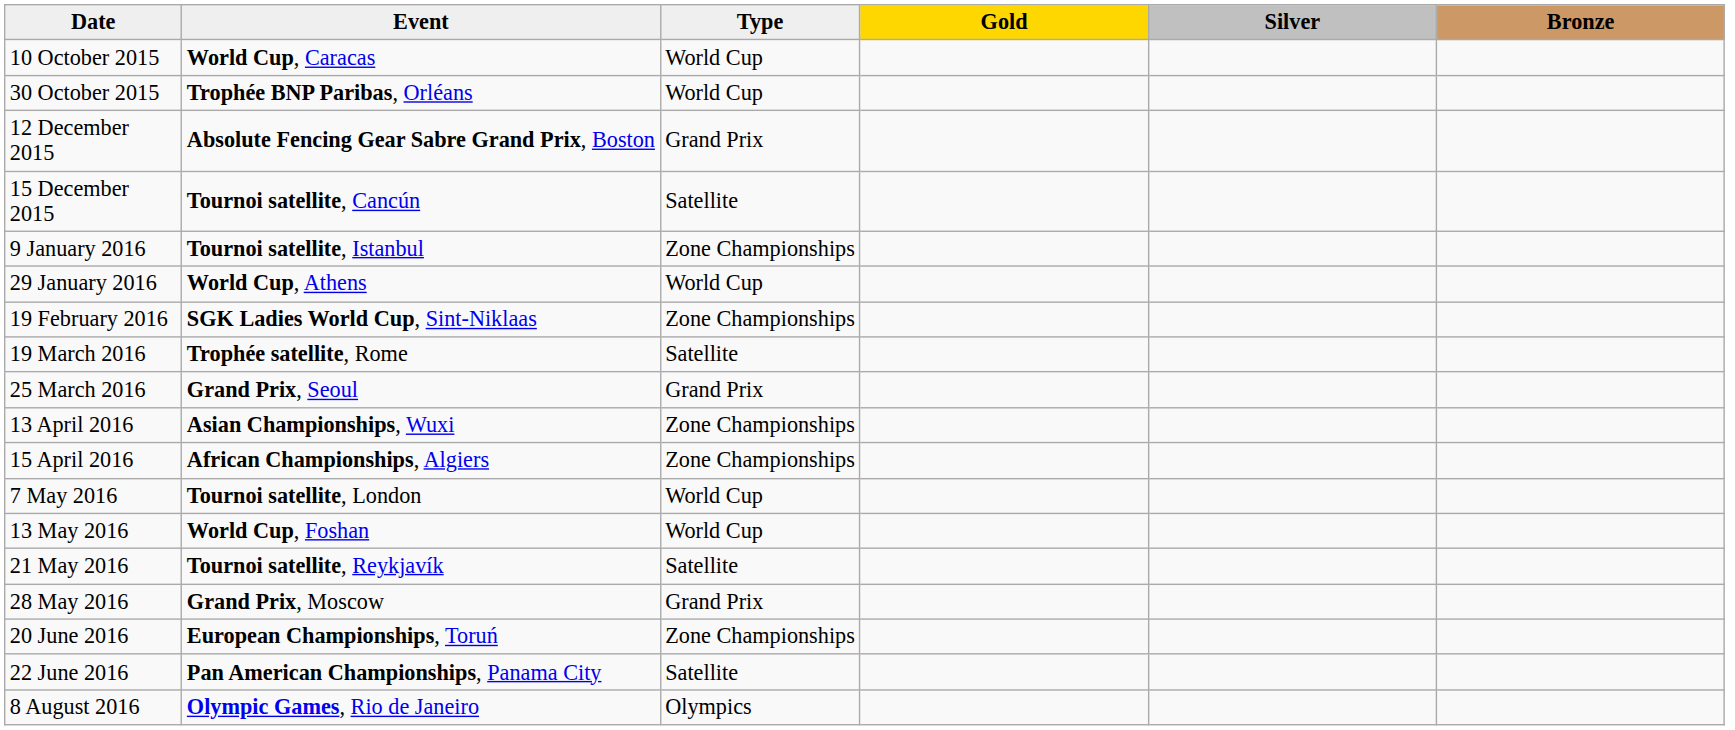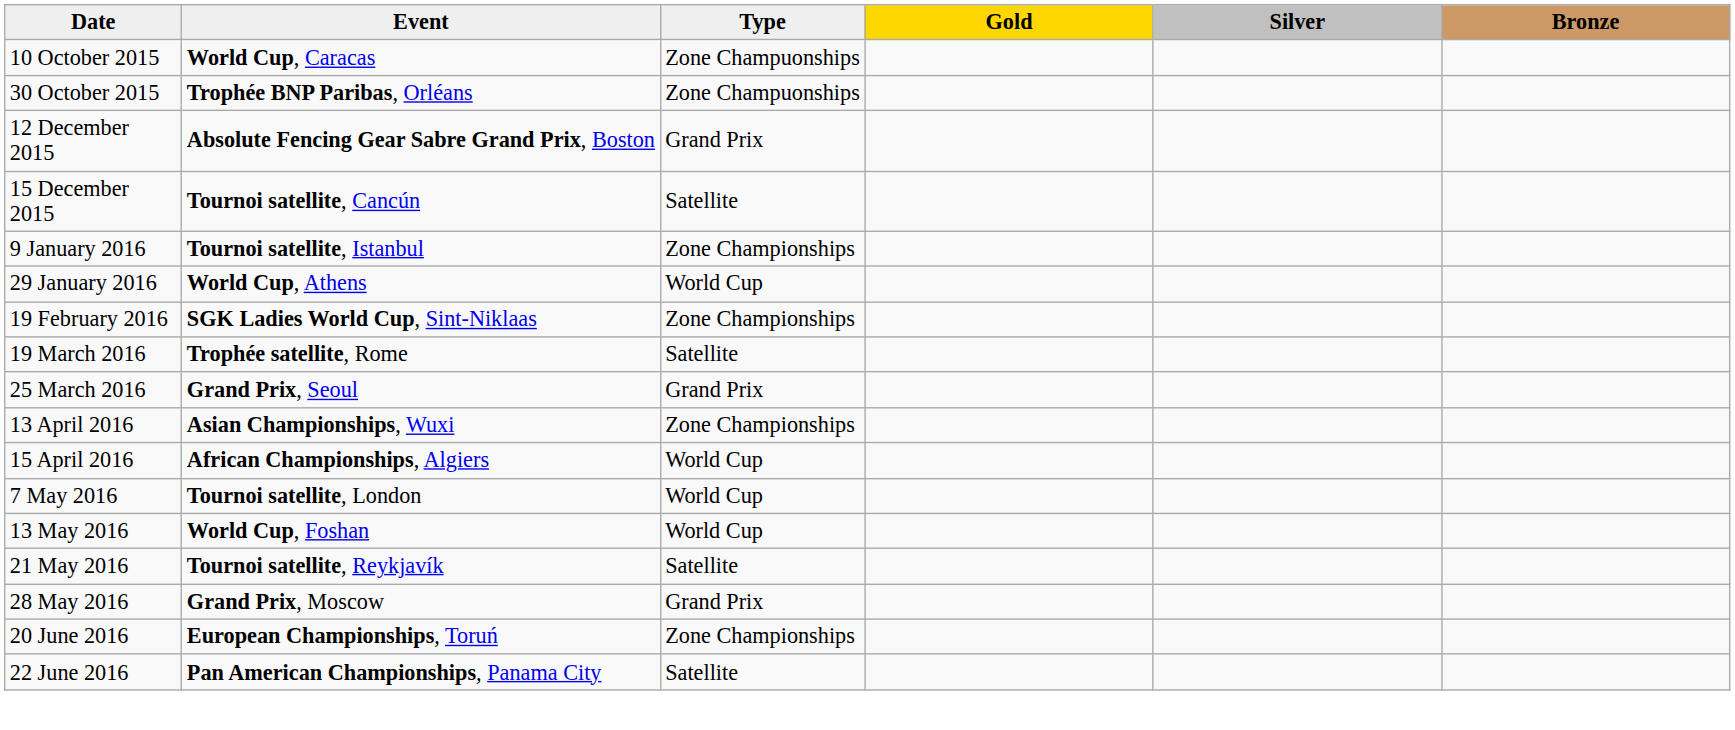10 October 2015 | Type: World Cup -> Zone Champuonships
30 October 2015 | Type: World Cup -> Zone Champuonships
15 April 2016 | Type: Zone Championships -> World Cup
- row: 8 August 2016 | Olympic Games, Rio de Janeiro | Olympics
